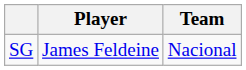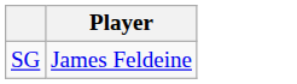- column: Team | Nacional
